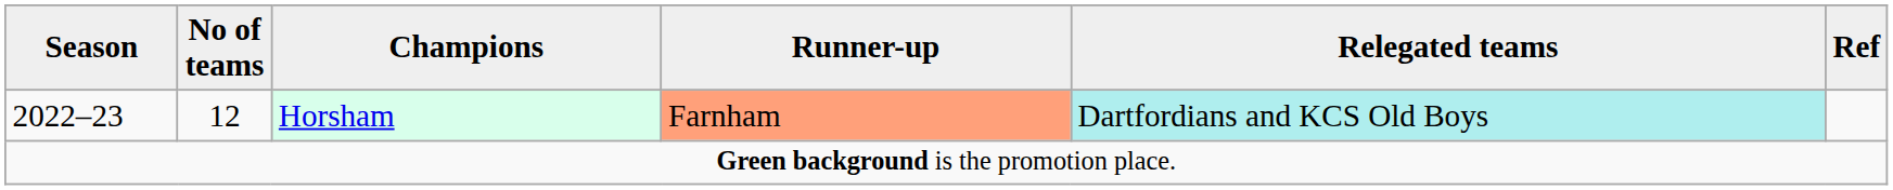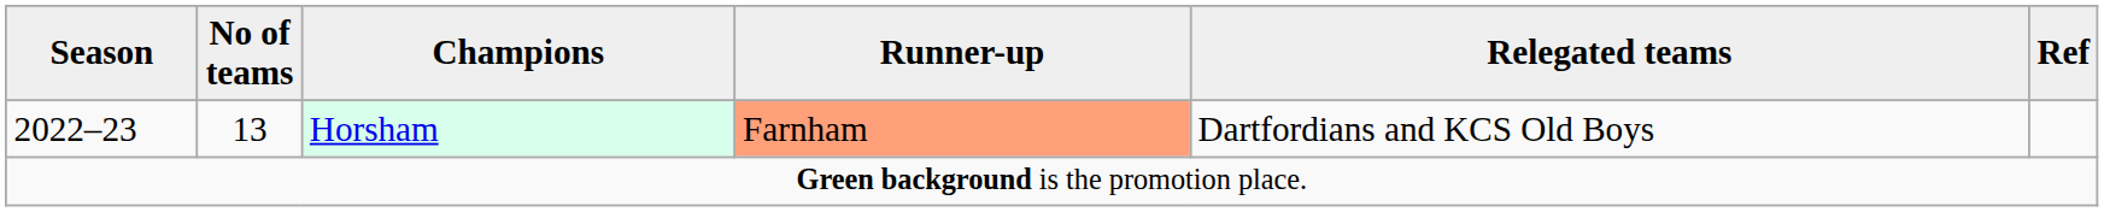2022–23 | No of teams: 12 -> 13
2022–23 | Relegated teams: paleturquoise background -> no background
